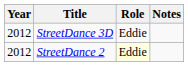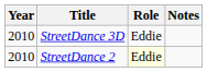StreetDance 3D | Year: 2012 -> 2010
StreetDance 2 | Year: 2012 -> 2010
